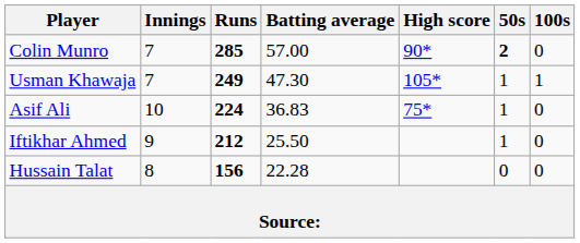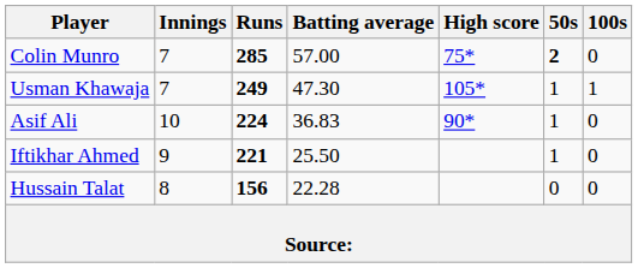Colin Munro | High score: 90* -> 75*
Asif Ali | High score: 75* -> 90*
Iftikhar Ahmed | Runs: 212 -> 221
